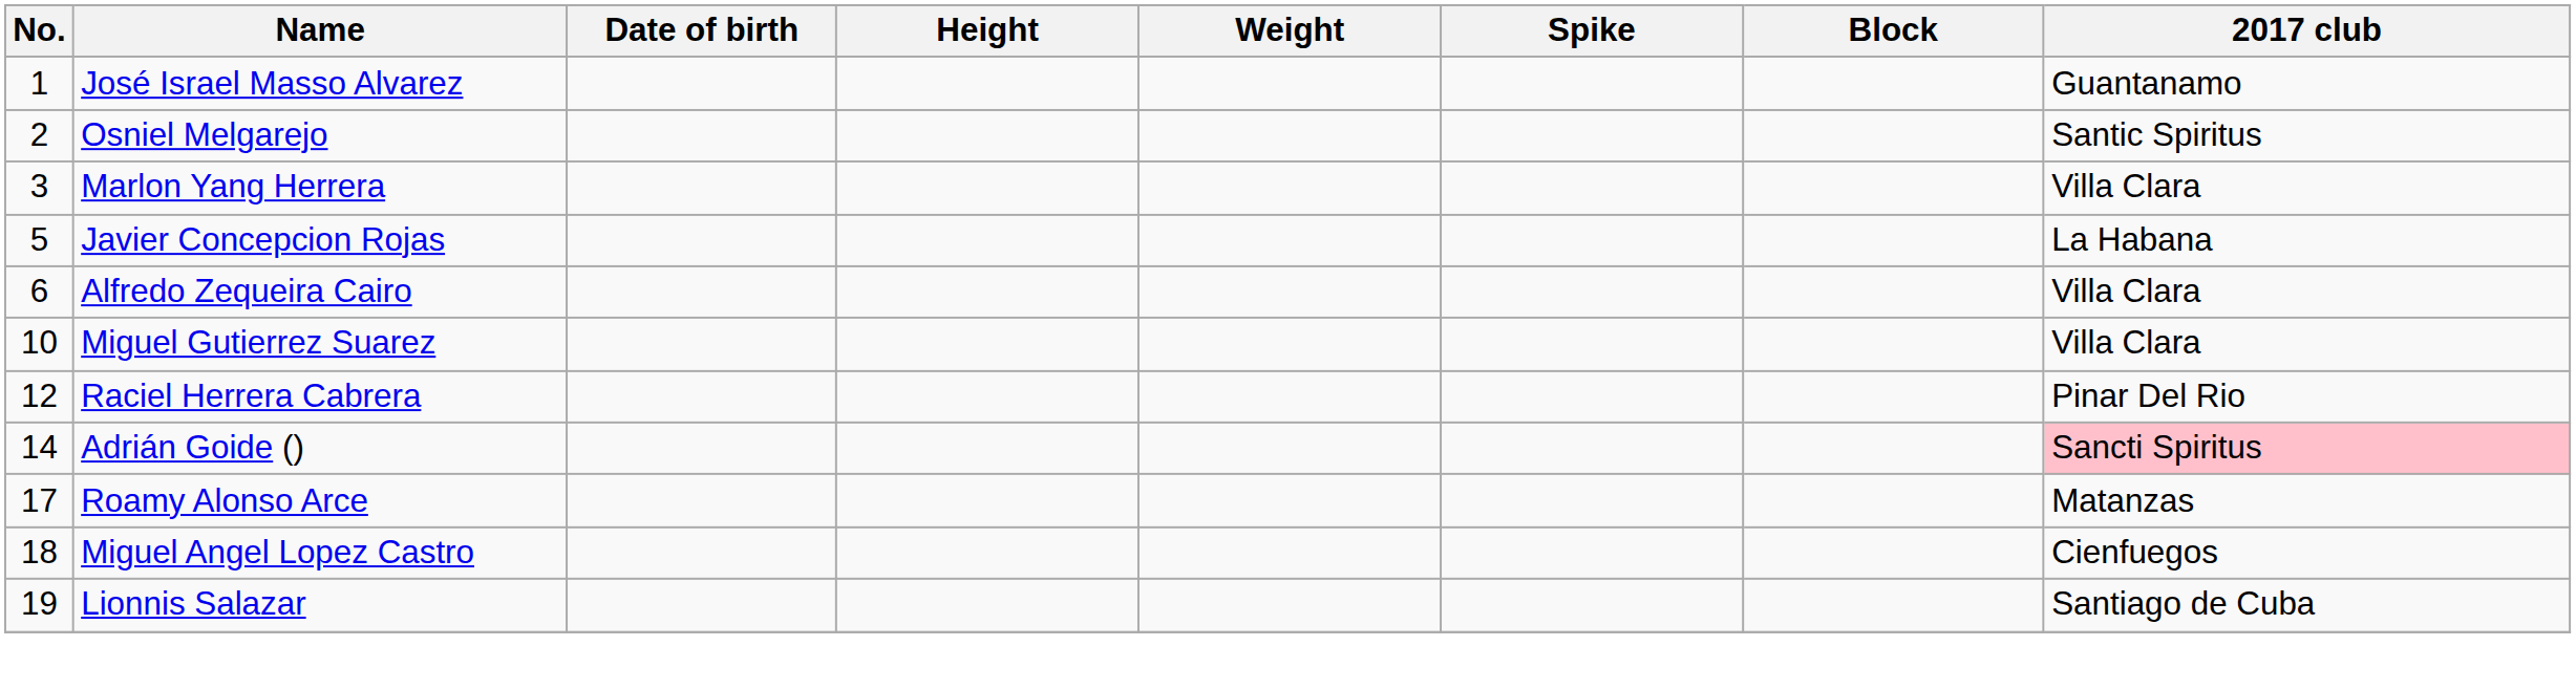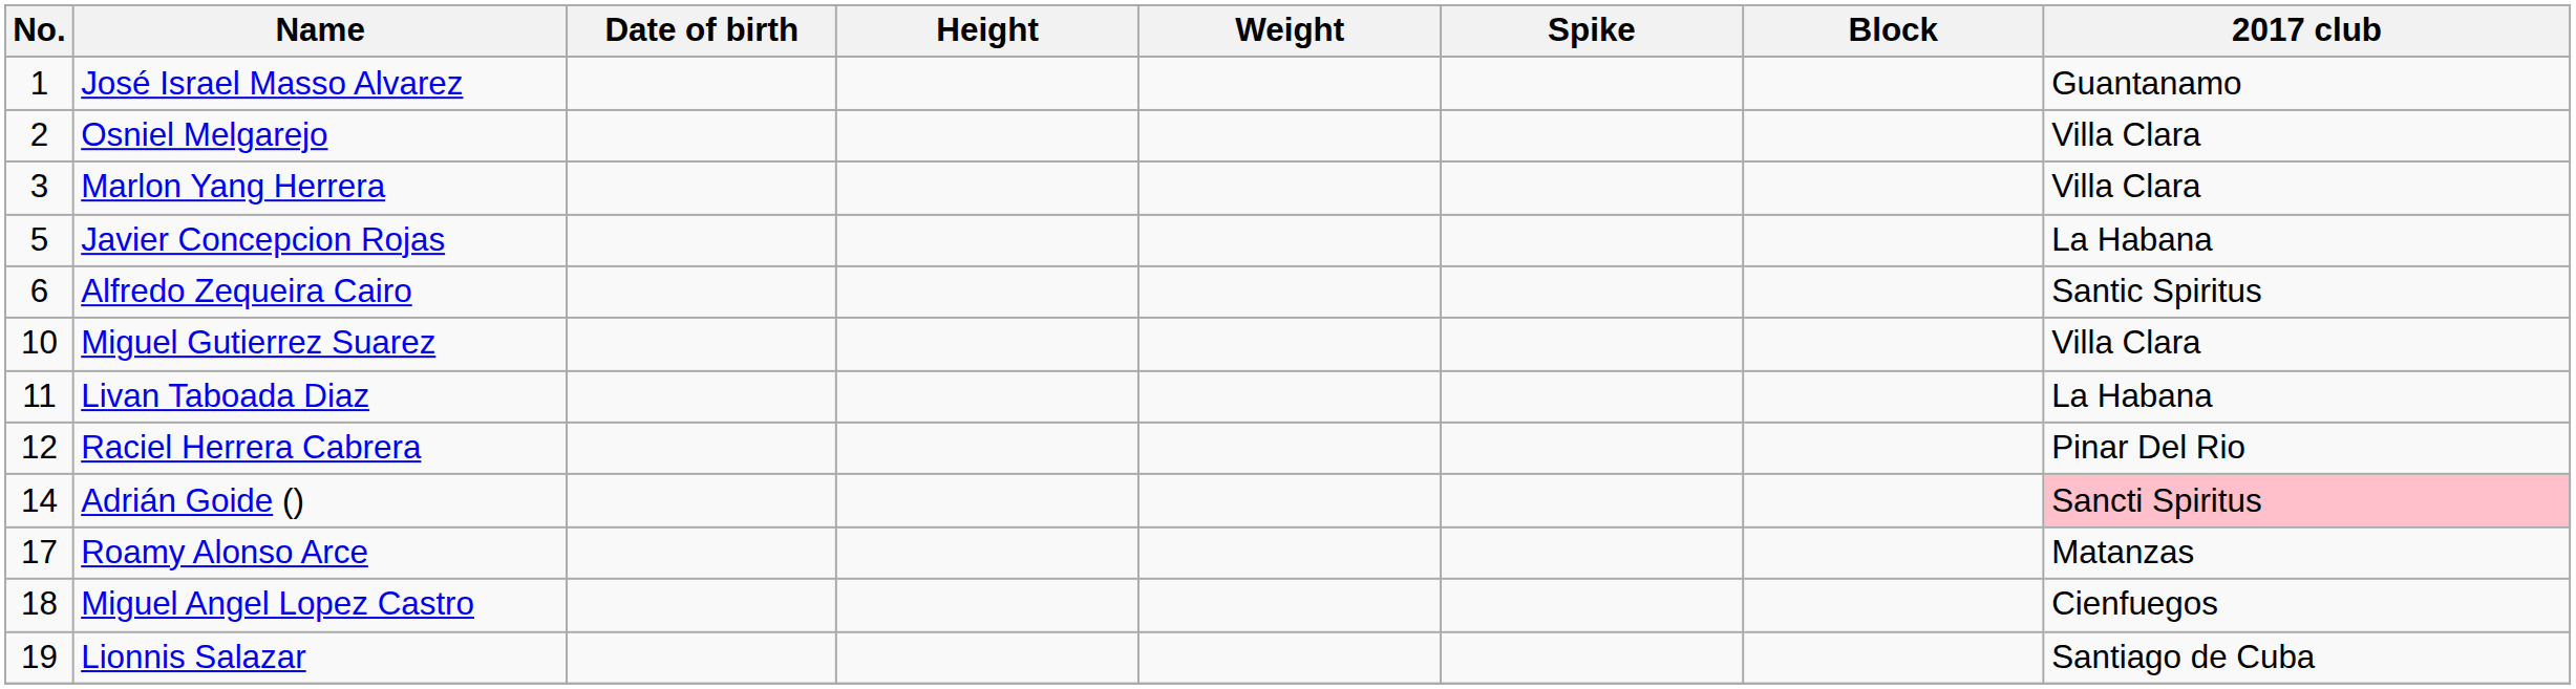Osniel Melgarejo | 2017 club: Santic Spiritus -> Villa Clara
Alfredo Zequeira Cairo | 2017 club: Villa Clara -> Santic Spiritus
+ row: 11 | Livan Taboada Diaz | La Habana
